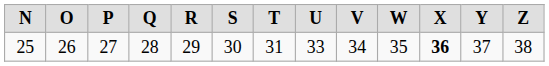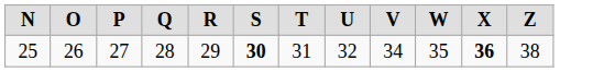- column: Y | 37
25 | S: normal -> bold
25 | U: 33 -> 32
